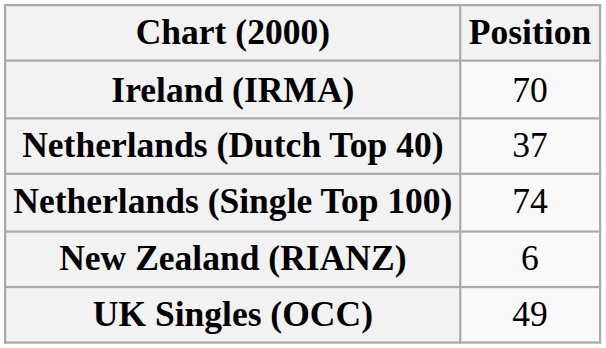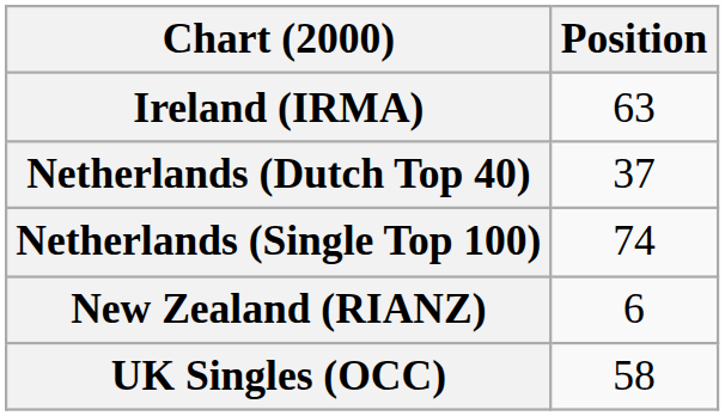Ireland (IRMA) | Position: 70 -> 63
UK Singles (OCC) | Position: 49 -> 58
